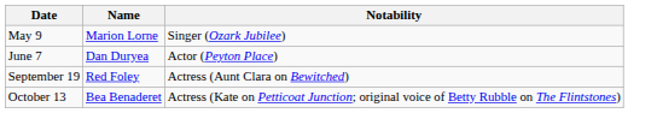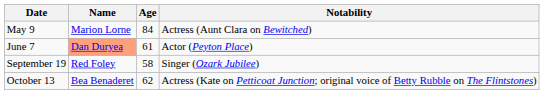+ column: Age | 84 | 61 | 58 | 62
May 9 | Notability: Singer (Ozark Jubilee) -> Actress (Aunt Clara on Bewitched)
June 7 | Name: no background -> lightsalmon background
September 19 | Notability: Actress (Aunt Clara on Bewitched) -> Singer (Ozark Jubilee)
